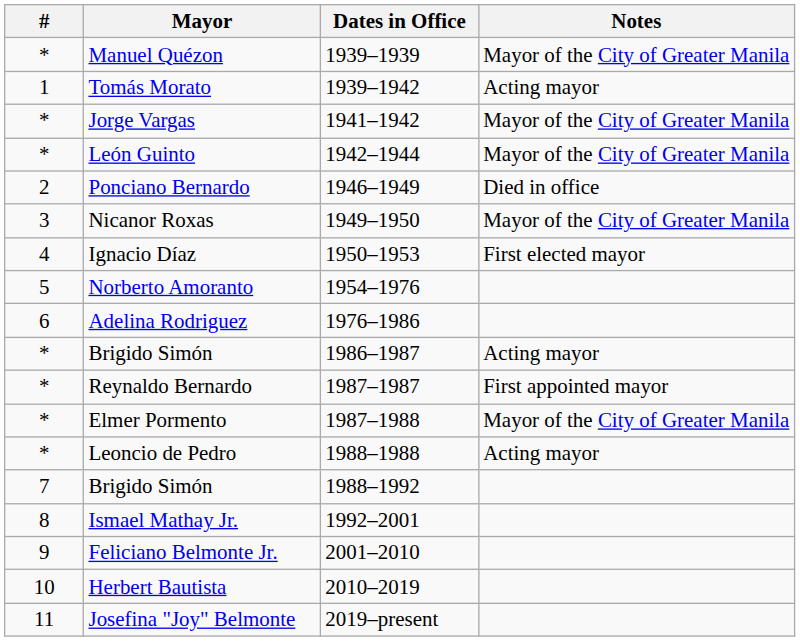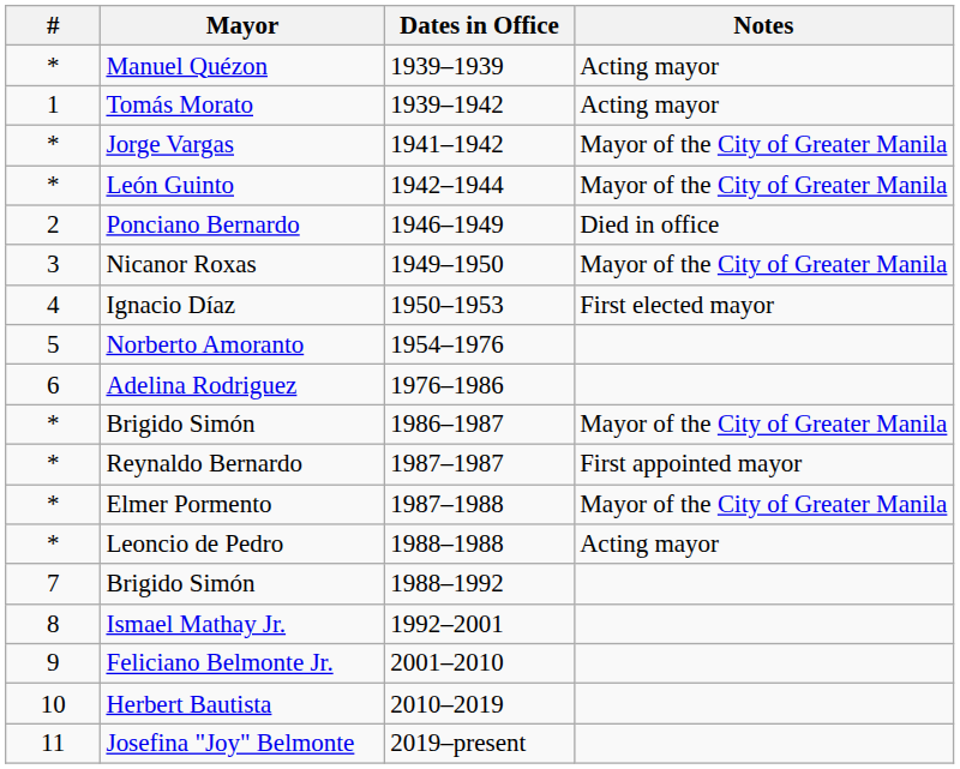Manuel Quézon | Notes: Mayor of the City of Greater Manila -> Acting mayor
Brigido Simón / 1986–1987 | Notes: Acting mayor -> Mayor of the City of Greater Manila
